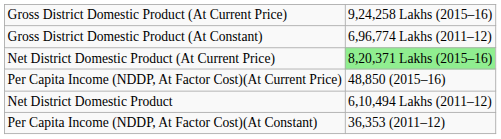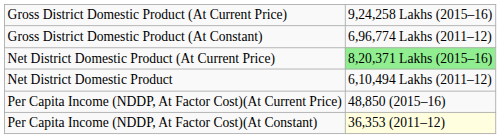rows swapped: Net District Domestic Product <-> Per Capita Income (NDDP, At Factor Cost)(At Current Price)
Per Capita Income (NDDP, At Factor Cost)(At Constant) | column 2: no background -> lightyellow background
